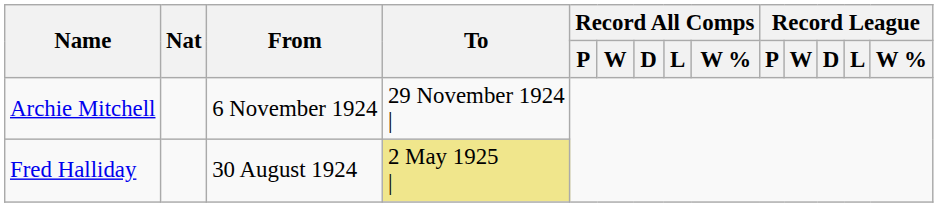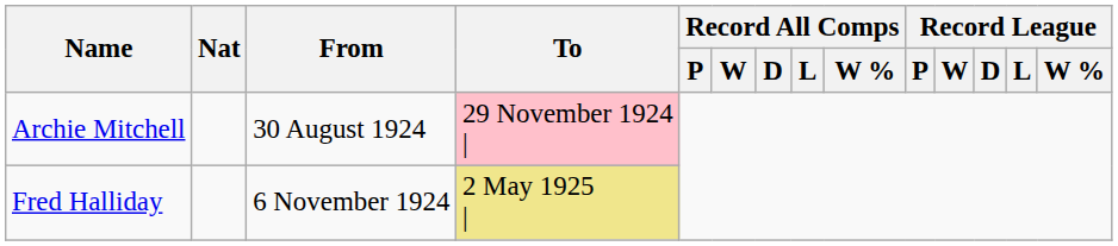Archie Mitchell | From: 6 November 1924 -> 30 August 1924
Archie Mitchell | To: no background -> pink background
Fred Halliday | From: 30 August 1924 -> 6 November 1924
